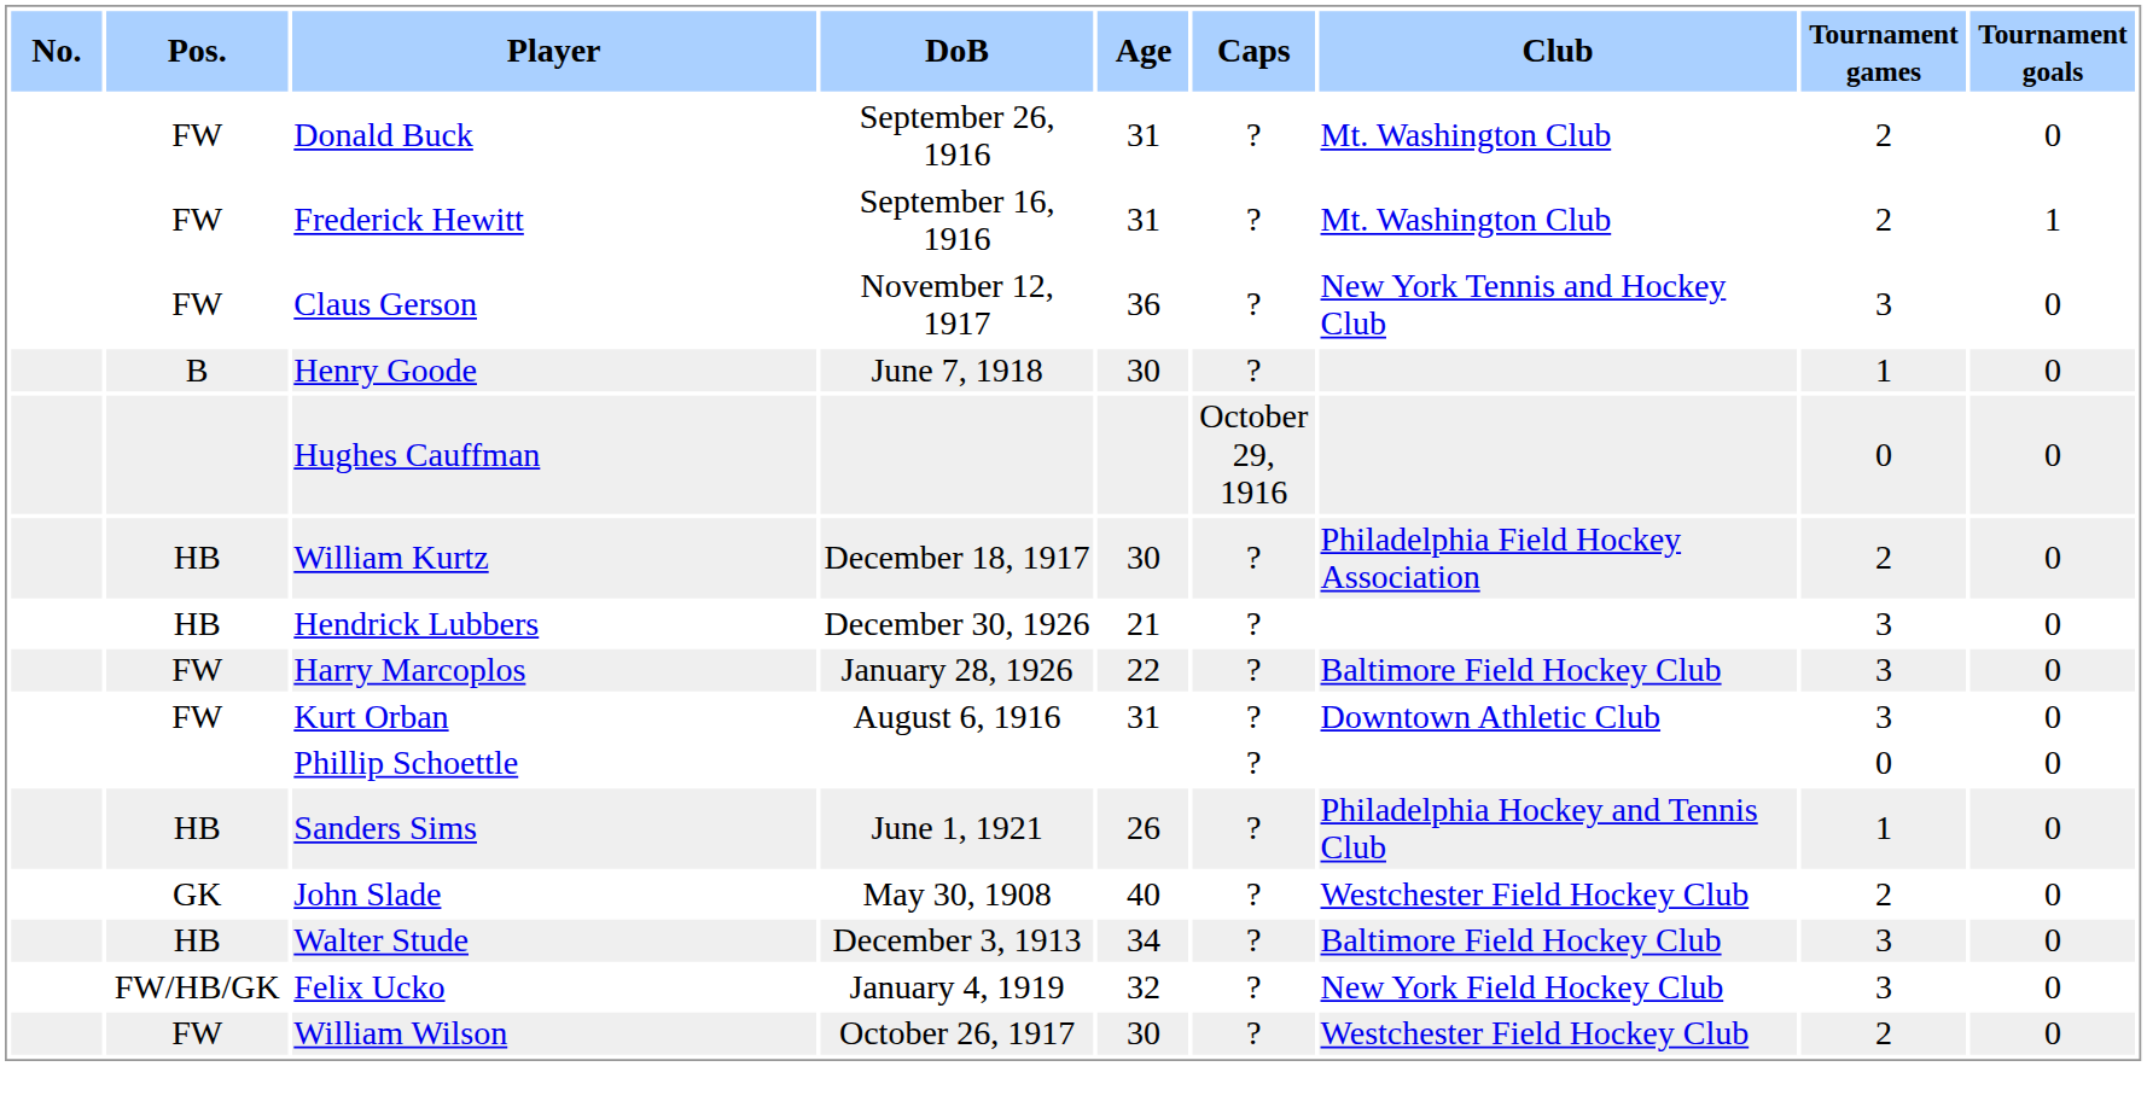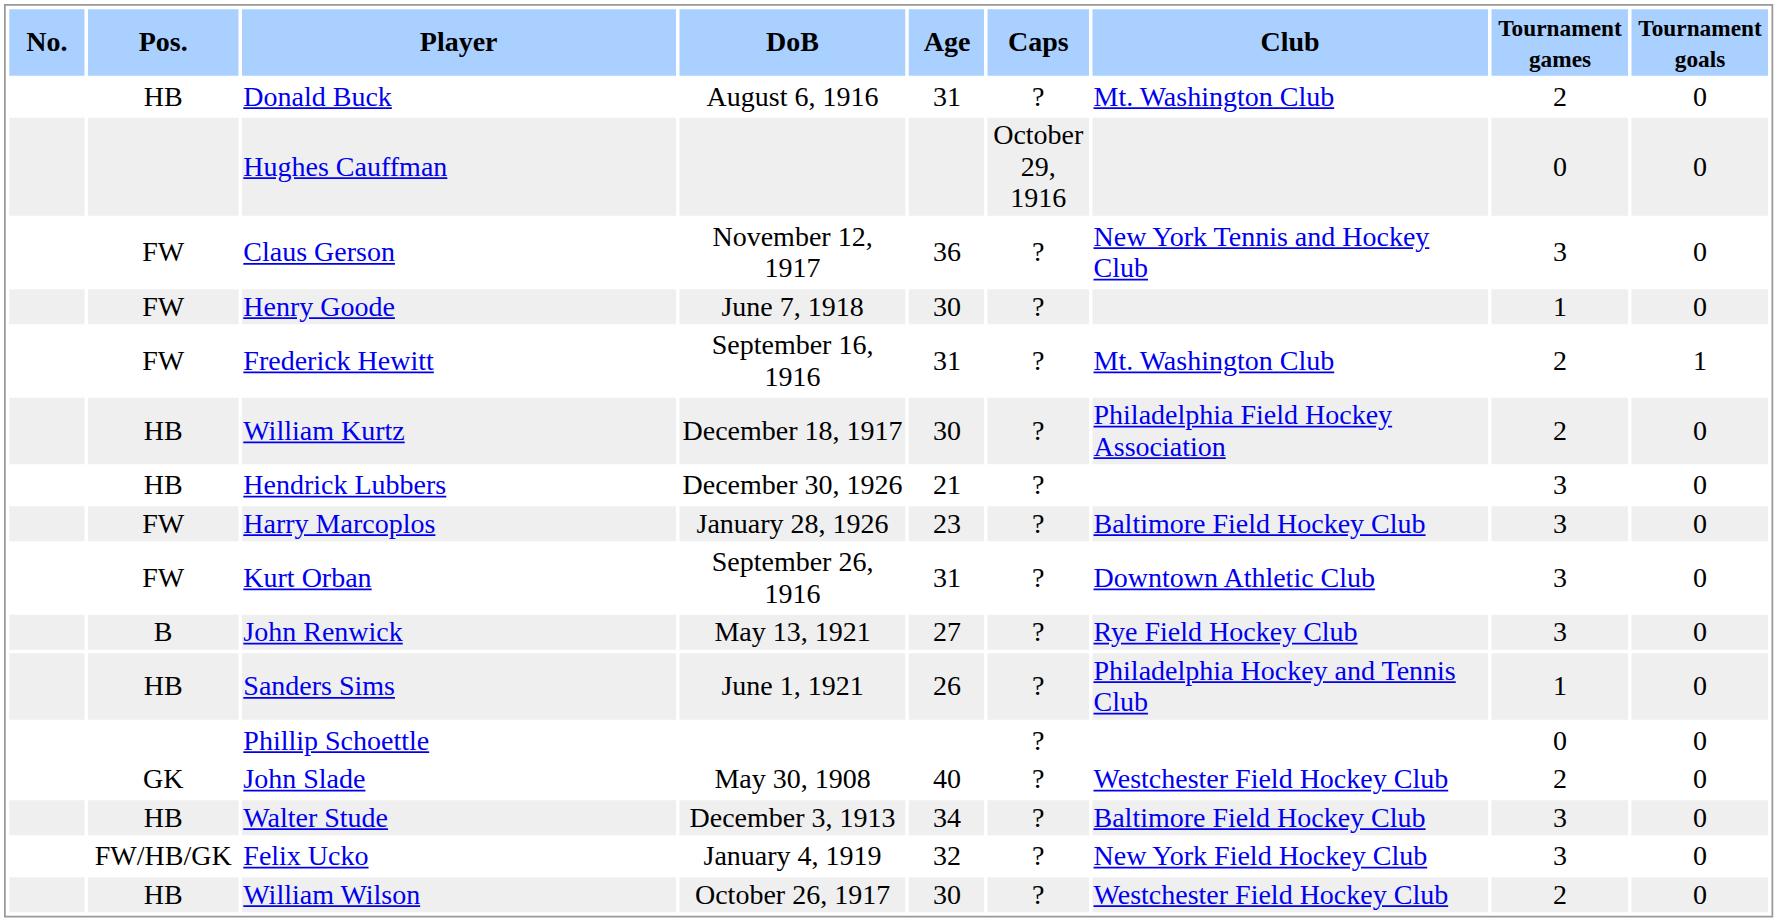Donald Buck | Pos.: FW -> HB
Donald Buck | DoB: September 26, 1916 -> August 6, 1916
rows swapped: Hughes Cauffman <-> Frederick Hewitt
Henry Goode | Pos.: B -> FW
Harry Marcoplos | Age: 22 -> 23
Kurt Orban | DoB: August 6, 1916 -> September 26, 1916
+ row: B | John Renwick | May 13, 1921 | 27 | ? | Rye Field Hockey Club | 3 | 0
rows swapped: Phillip Schoettle <-> Sanders Sims
William Wilson | Pos.: FW -> HB
